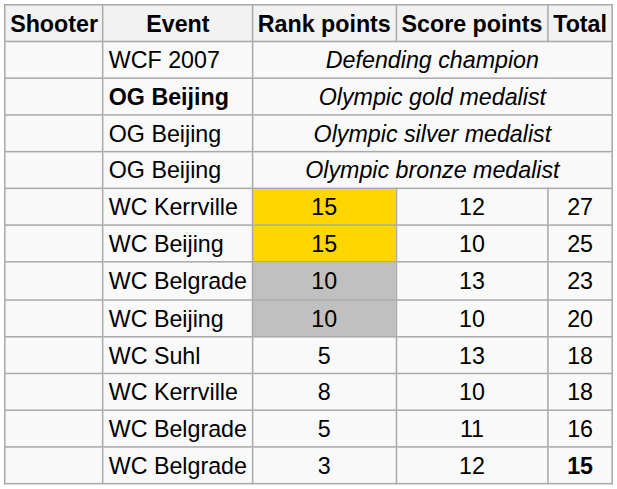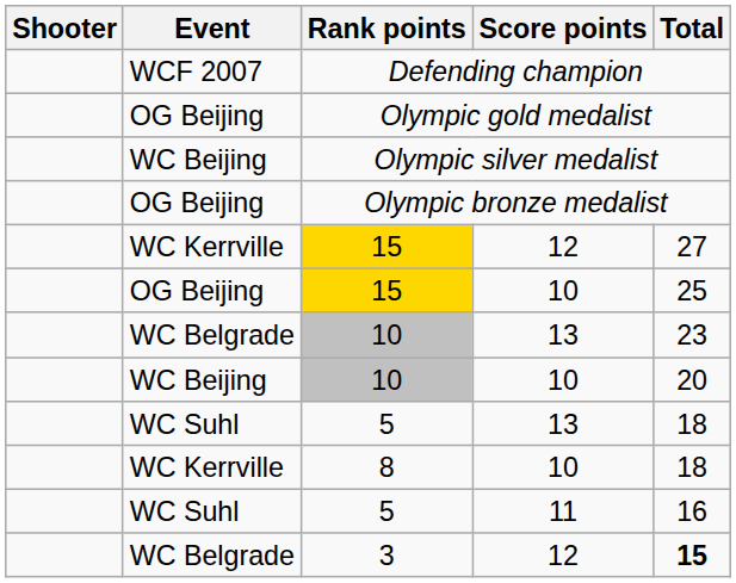Olympic gold medalist | Event: bold -> normal
Olympic silver medalist | Event: OG Beijing -> WC Beijing
15 / 10 | Event: WC Beijing -> OG Beijing
5 / 11 | Event: WC Belgrade -> WC Suhl
